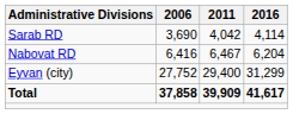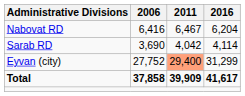rows swapped: Nabovat RD <-> Sarab RD
Eyvan (city) | 2011: no background -> lightsalmon background
